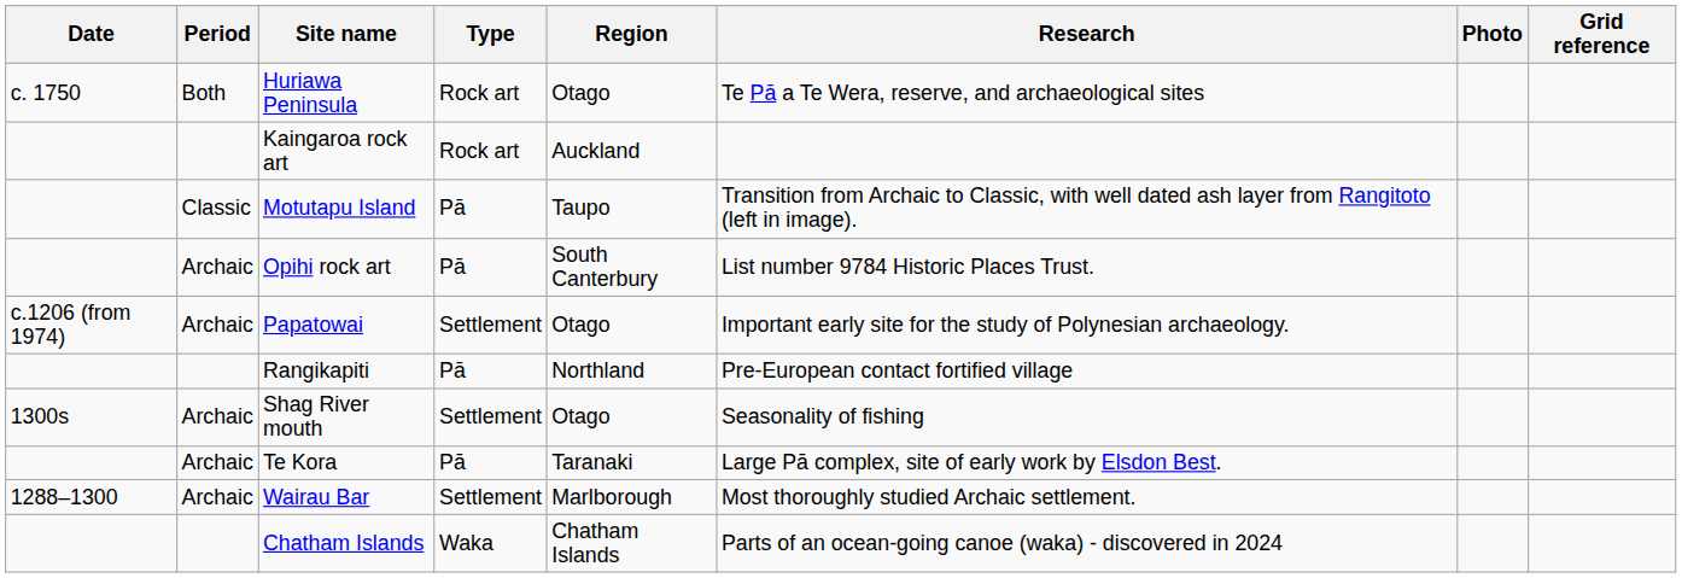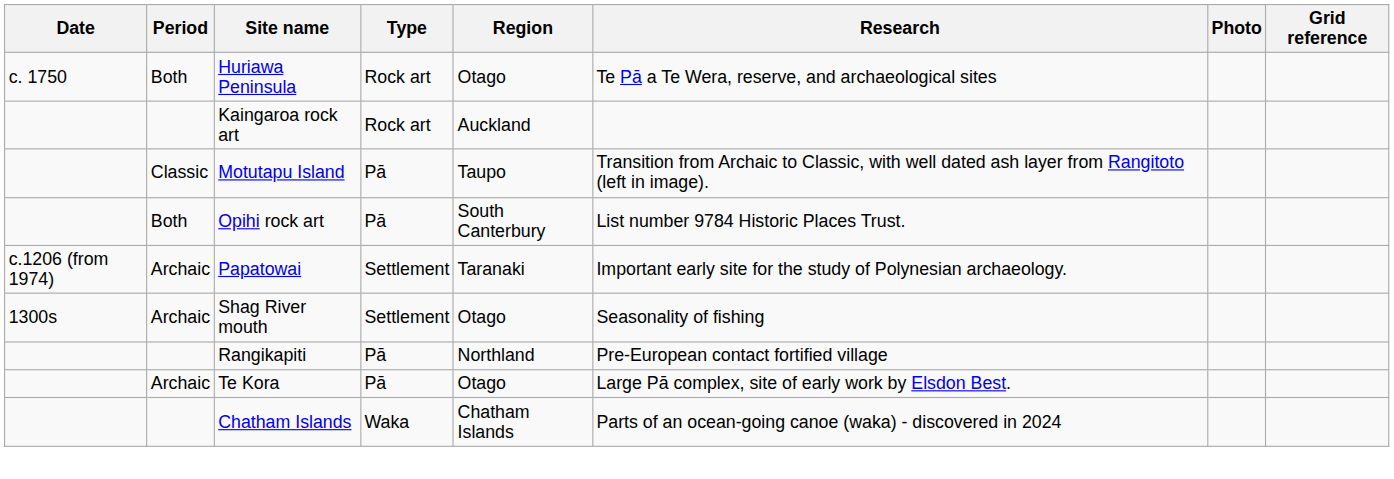Opihi rock art | Period: Archaic -> Both
Papatowai | Region: Otago -> Taranaki
rows swapped: Rangikapiti <-> Shag River mouth
Te Kora | Region: Taranaki -> Otago
- row: 1288–1300 | Archaic | Wairau Bar | Settlement | Marlborough | Most thoroughly studied Archaic settlement.
